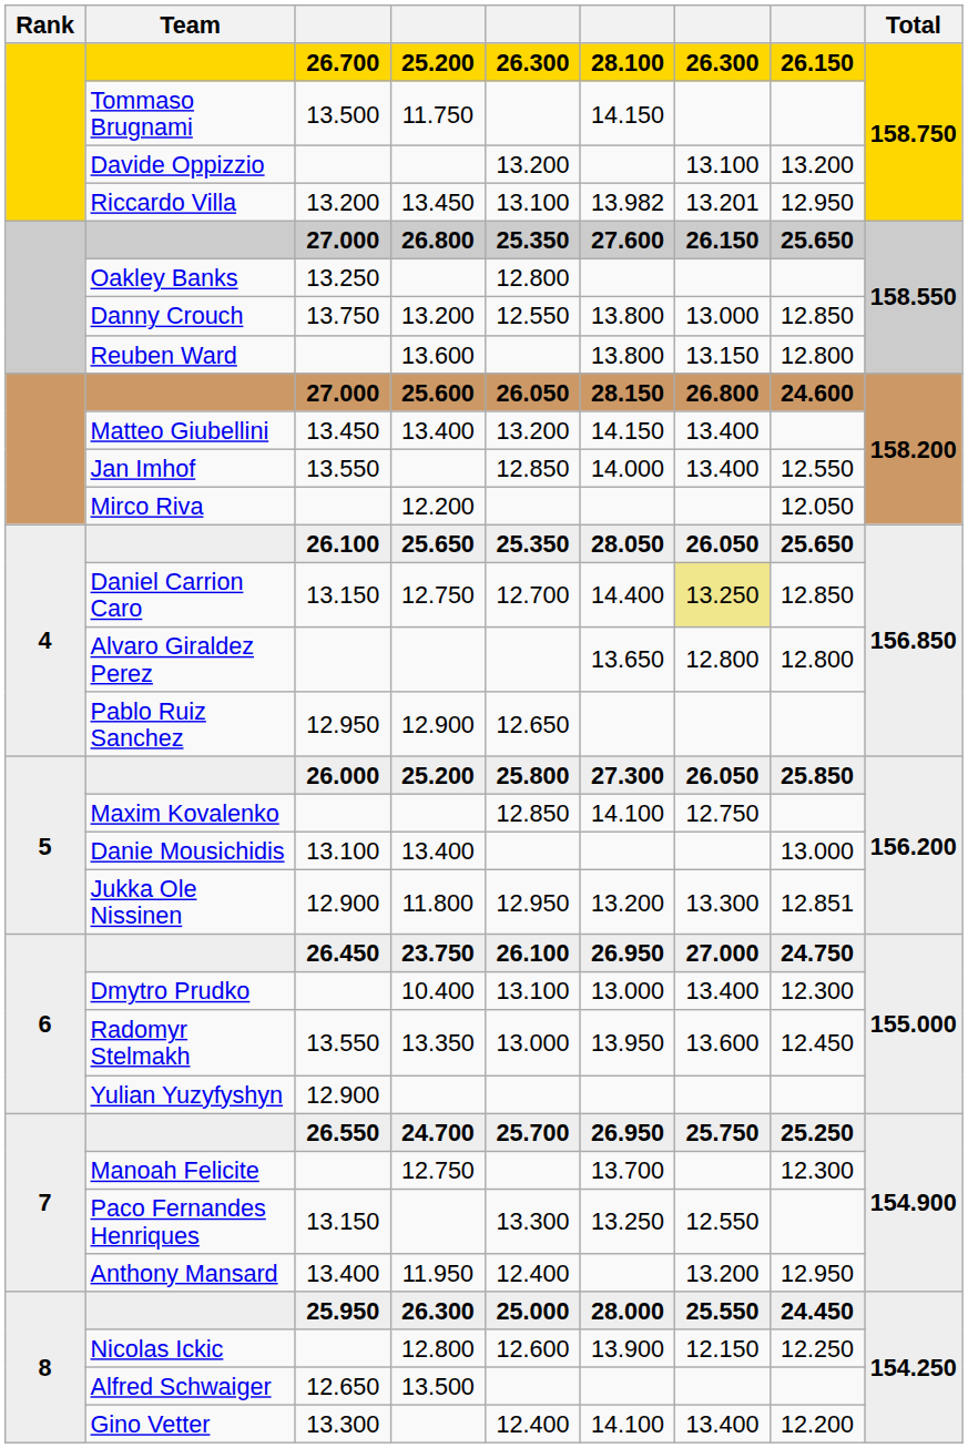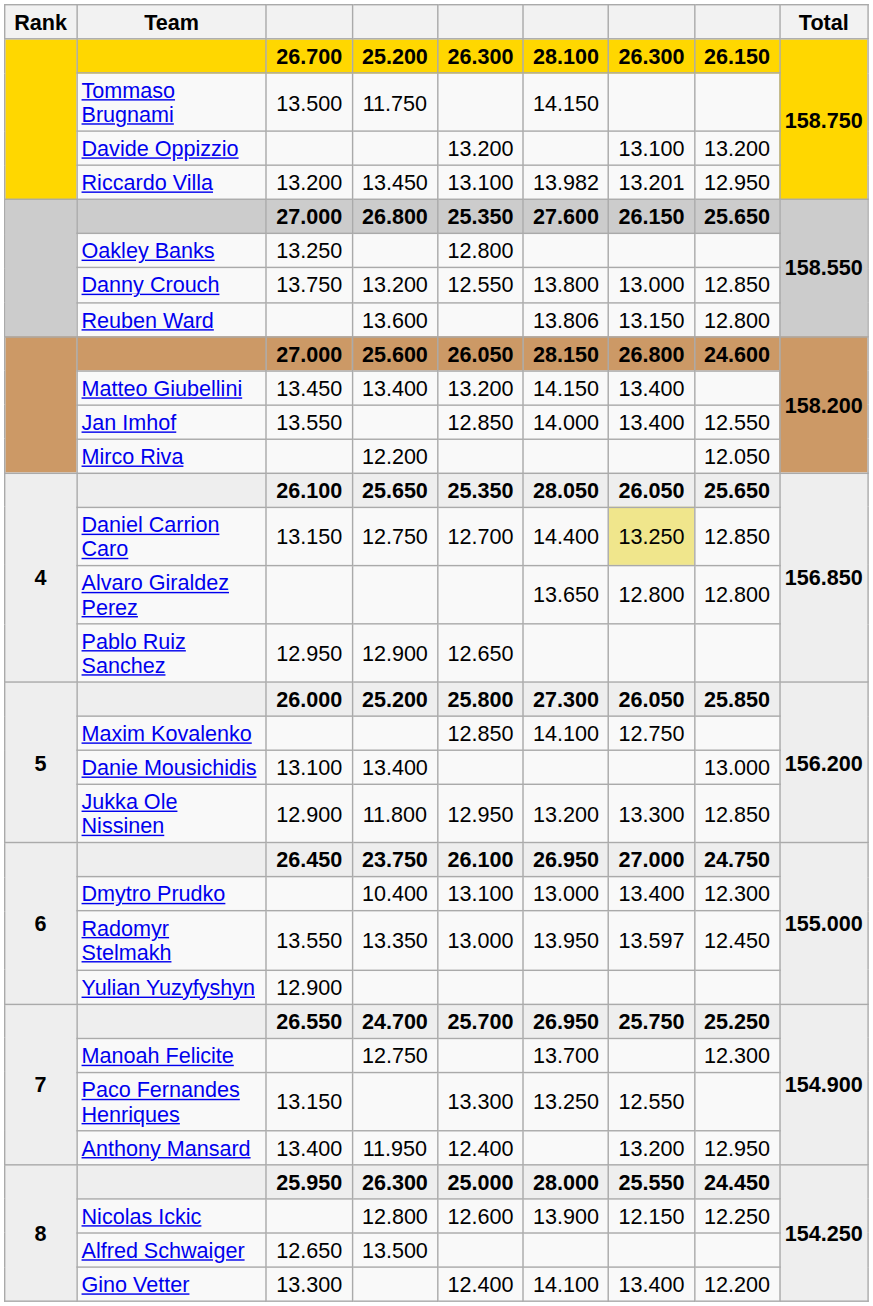Reuben Ward | column 6: 13.800 -> 13.806
Jukka Ole Nissinen | column 8: 12.851 -> 12.850
Radomyr Stelmakh | column 7: 13.600 -> 13.597
